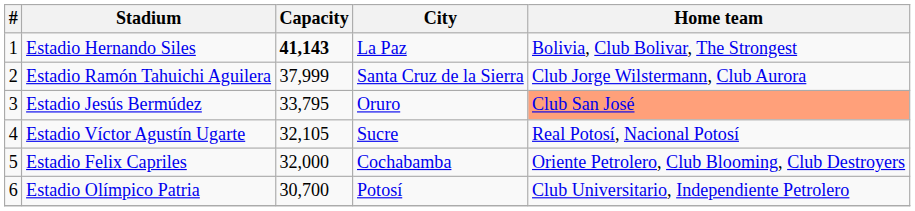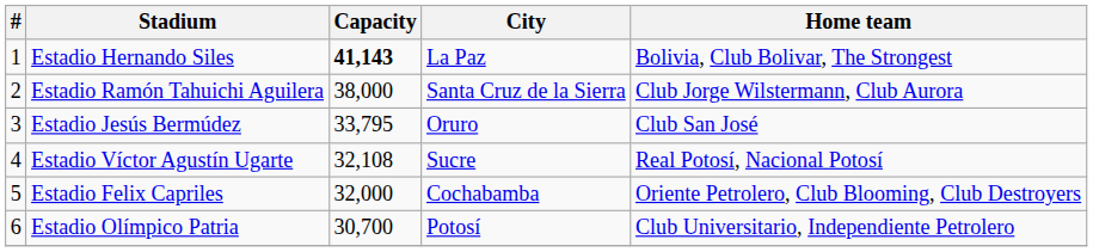Estadio Ramón Tahuichi Aguilera | Capacity: 37,999 -> 38,000
Estadio Jesús Bermúdez | Home team: lightsalmon background -> no background
Estadio Víctor Agustín Ugarte | Capacity: 32,105 -> 32,108
